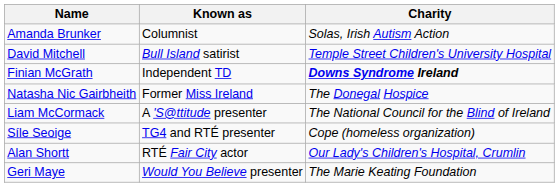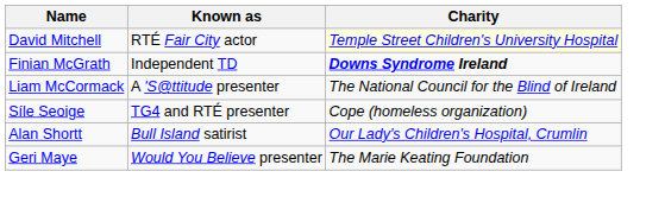- row: Amanda Brunker | Columnist | Solas, Irish Autism Action
David Mitchell | Known as: Bull Island satirist -> RTÉ Fair City actor
David Mitchell | Charity: no background -> lightyellow background
- row: Natasha Nic Gairbheith | Former Miss Ireland | The Donegal Hospice
Alan Shortt | Known as: RTÉ Fair City actor -> Bull Island satirist
